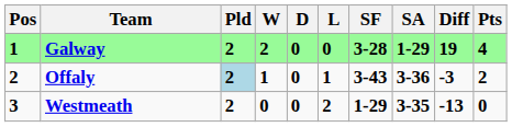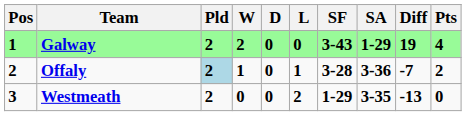Galway | SF: 3-28 -> 3-43
Offaly | SF: 3-43 -> 3-28
Offaly | Diff: -3 -> -7
